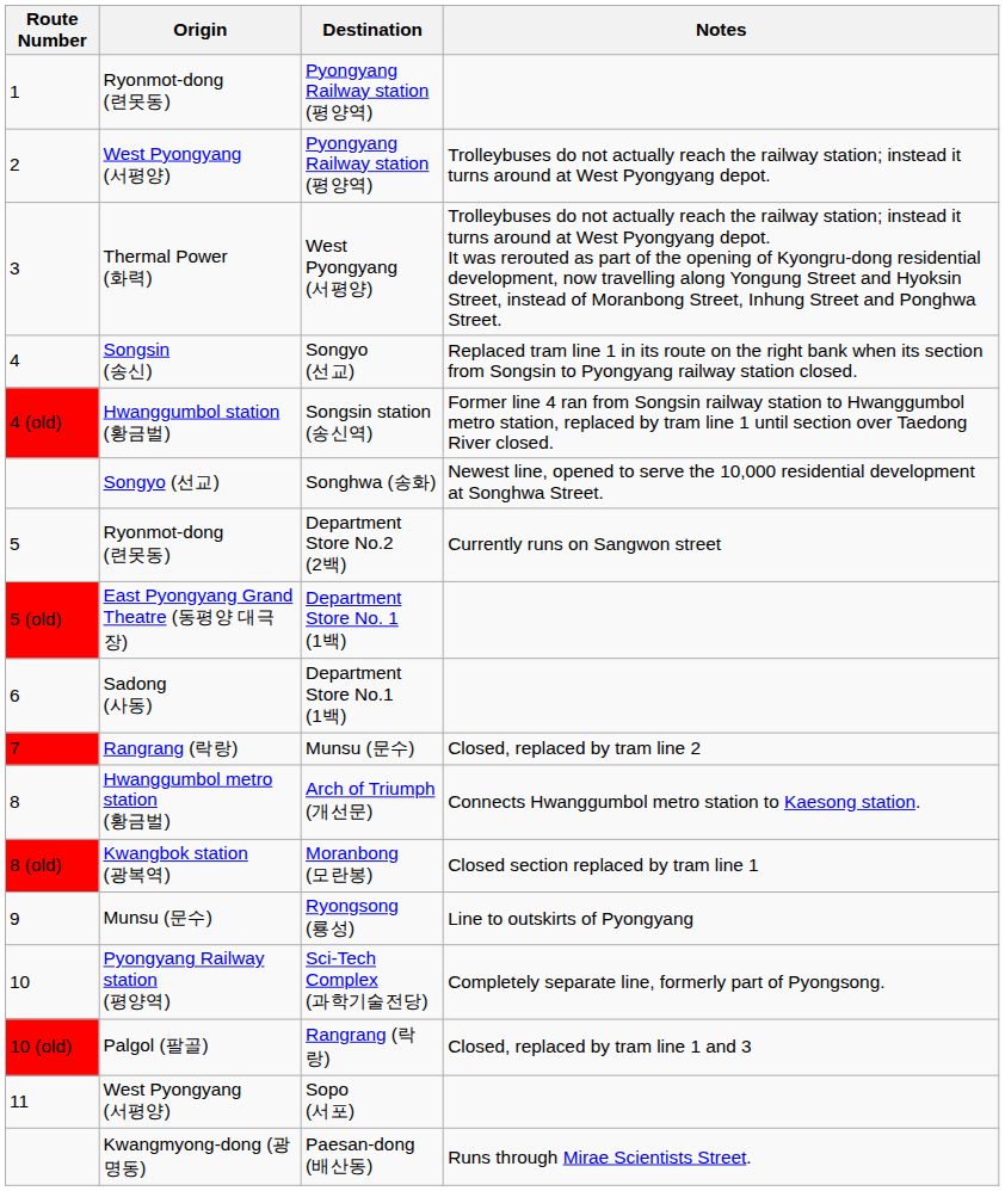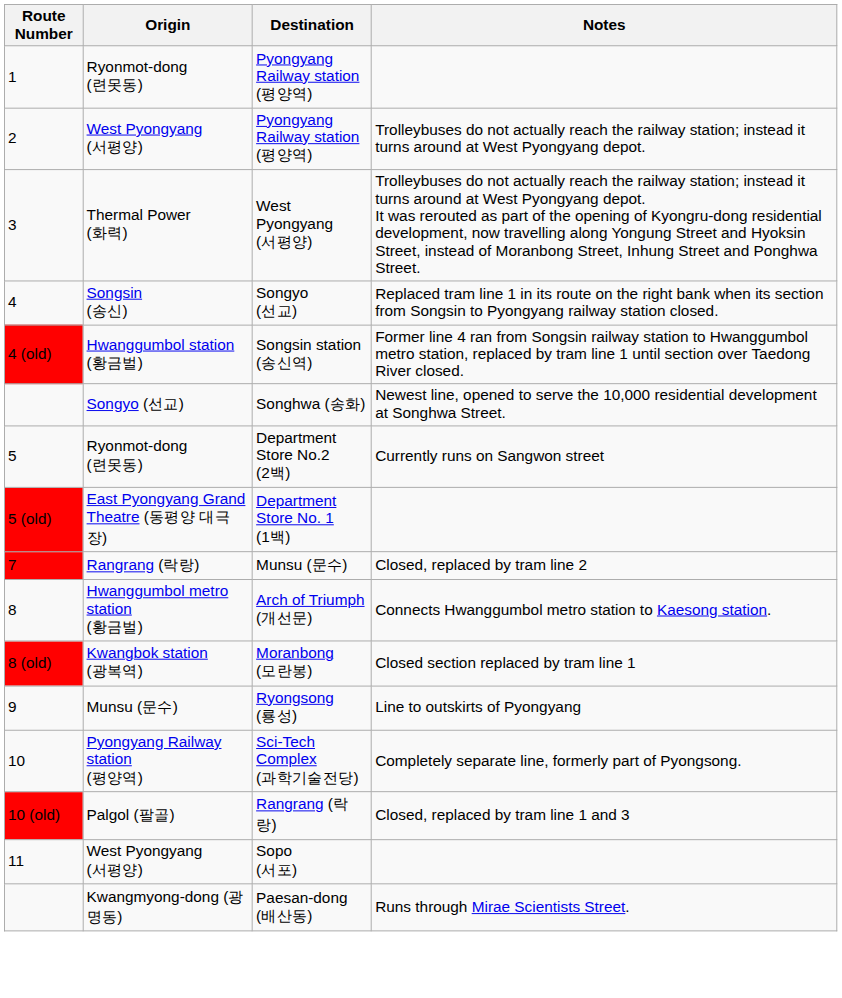- row: 6 | Sadong (사동) | Department Store No.1 (1백)
